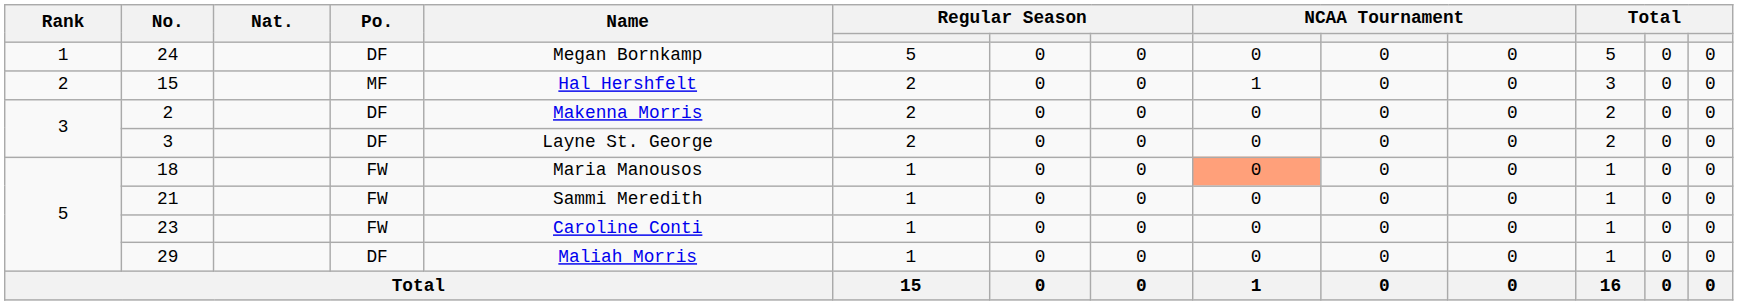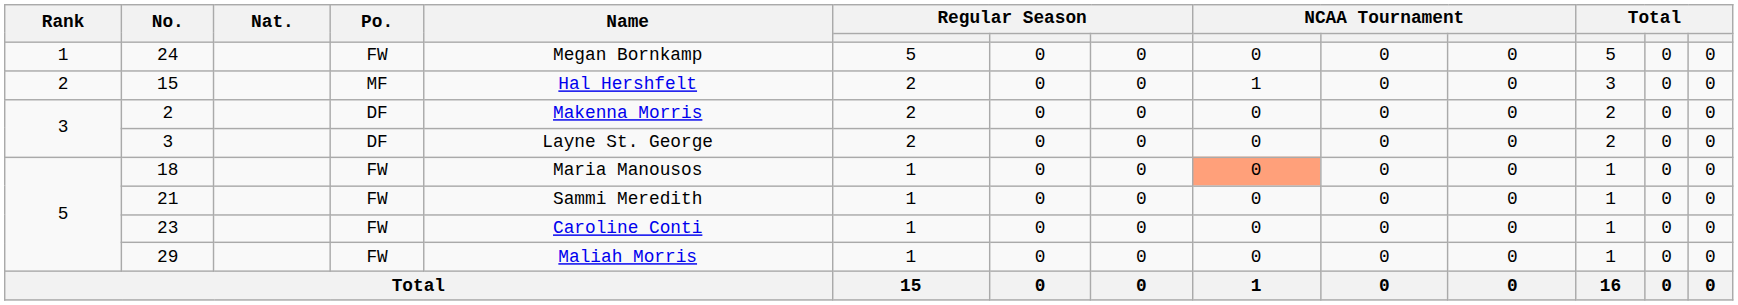24 | Po.: DF -> FW
29 | Po.: DF -> FW
